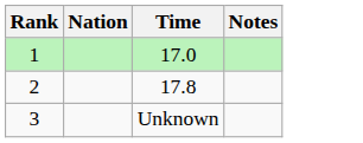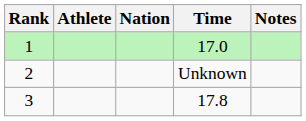+ column: Athlete
2 | Time: 17.8 -> Unknown
3 | Time: Unknown -> 17.8
